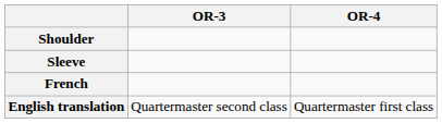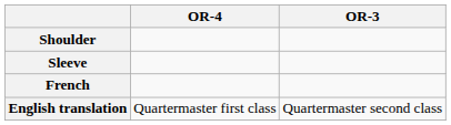columns swapped: OR-4 <-> OR-3
